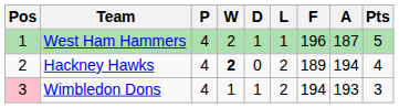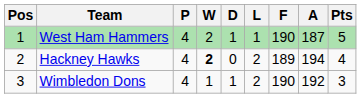West Ham Hammers | F: 196 -> 190
Wimbledon Dons | Pos: pink background -> no background
Wimbledon Dons | F: 194 -> 190
Wimbledon Dons | A: 193 -> 192
